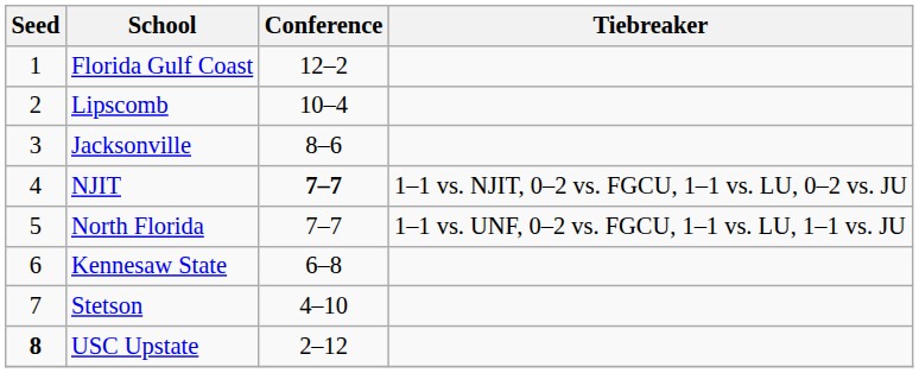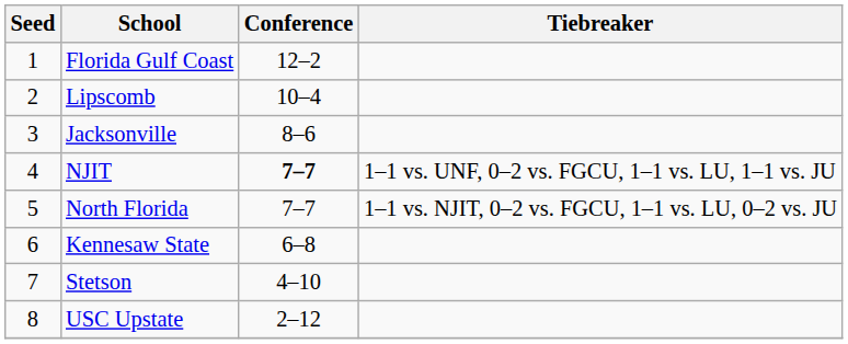NJIT | Tiebreaker: 1–1 vs. NJIT, 0–2 vs. FGCU, 1–1 vs. LU, 0–2 vs. JU -> 1–1 vs. UNF, 0–2 vs. FGCU, 1–1 vs. LU, 1–1 vs. JU
North Florida | Tiebreaker: 1–1 vs. UNF, 0–2 vs. FGCU, 1–1 vs. LU, 1–1 vs. JU -> 1–1 vs. NJIT, 0–2 vs. FGCU, 1–1 vs. LU, 0–2 vs. JU
USC Upstate | Seed: bold -> normal
